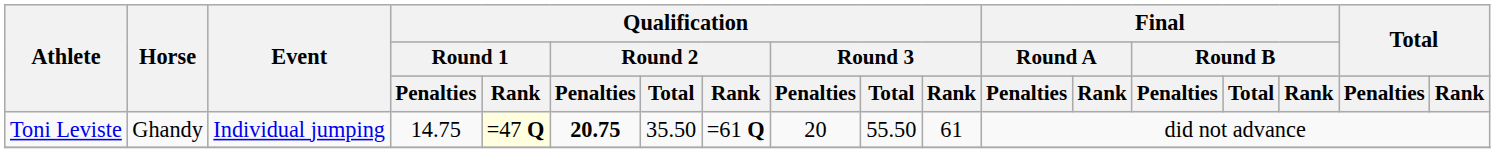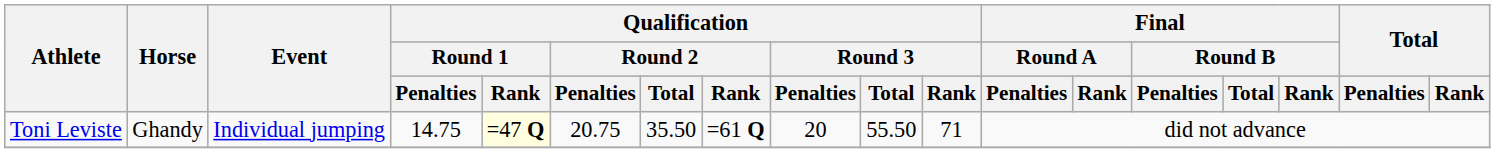Toni Leviste | Qualification / Round 2 / Penalties: bold -> normal
Toni Leviste | Qualification / Round 3 / Rank: 61 -> 71
